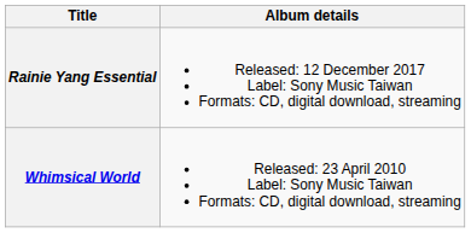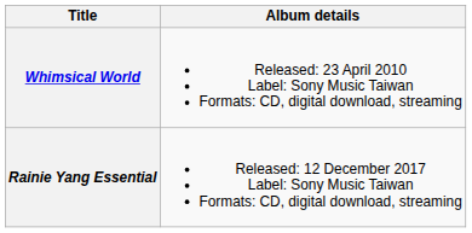rows swapped: Whimsical World <-> Rainie Yang Essential
